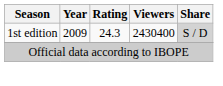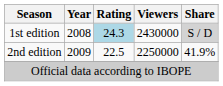1st edition | Year: 2009 -> 2008
1st edition | Rating: no background -> lightblue background
1st edition | Viewers: 2430400 -> 2430000
+ row: 2nd edition | 2009 | 22.5 | 2250000 | 41.9%
